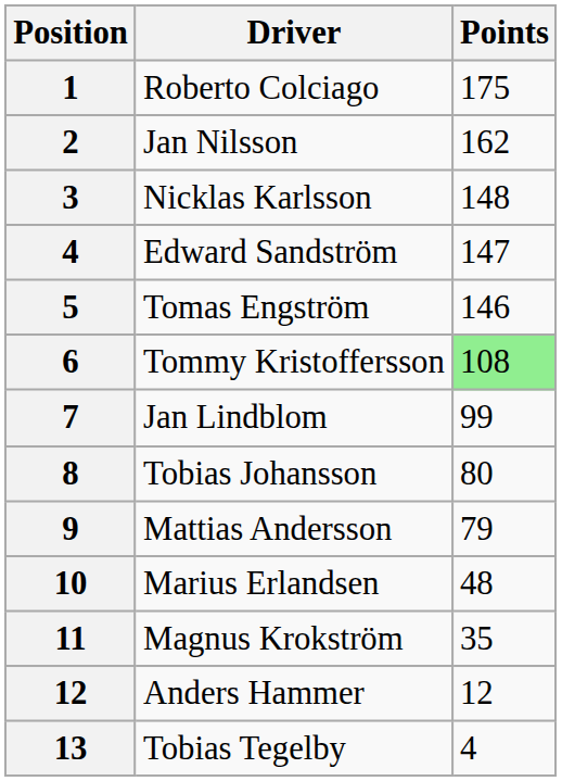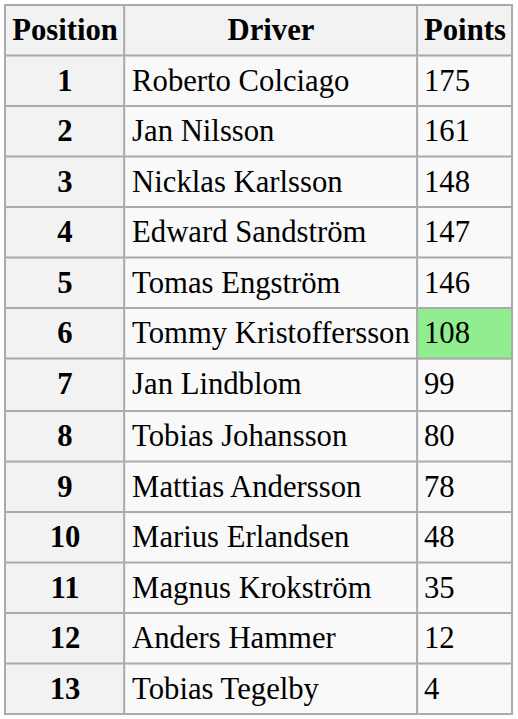Jan Nilsson | Points: 162 -> 161
Mattias Andersson | Points: 79 -> 78
